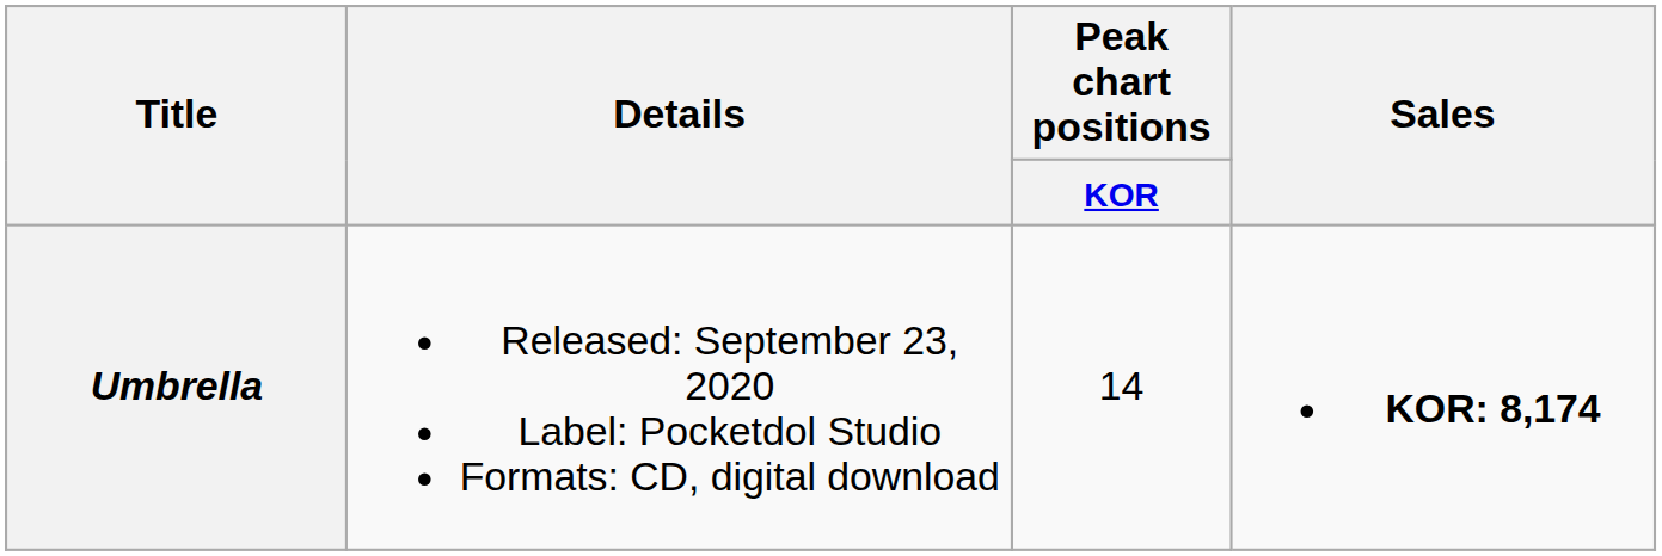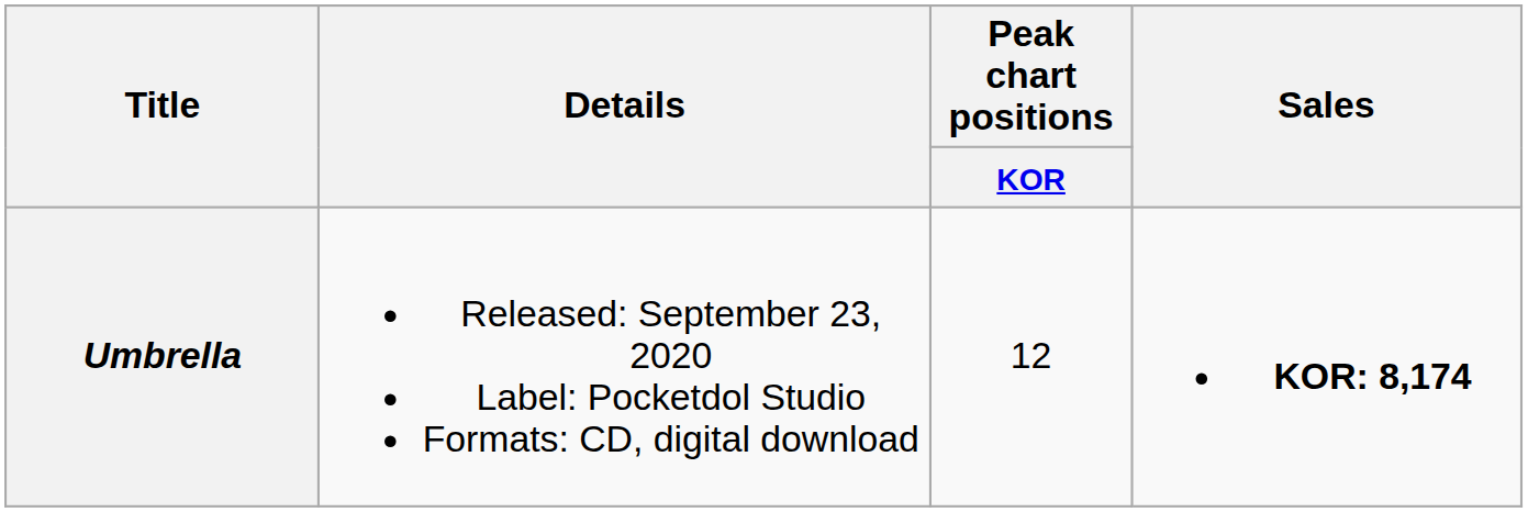Umbrella | Peak chart positions / KOR: 14 -> 12
